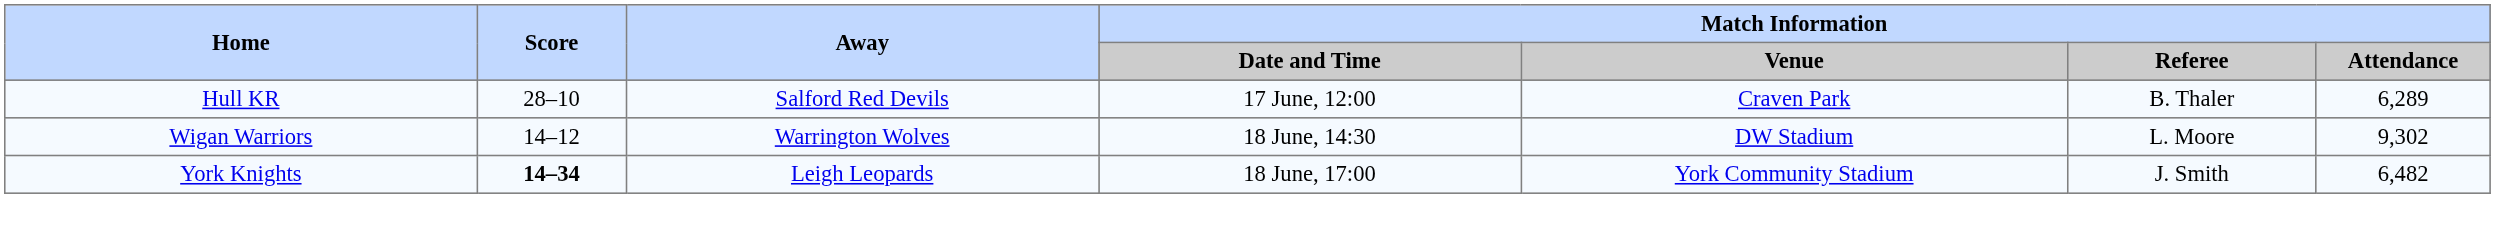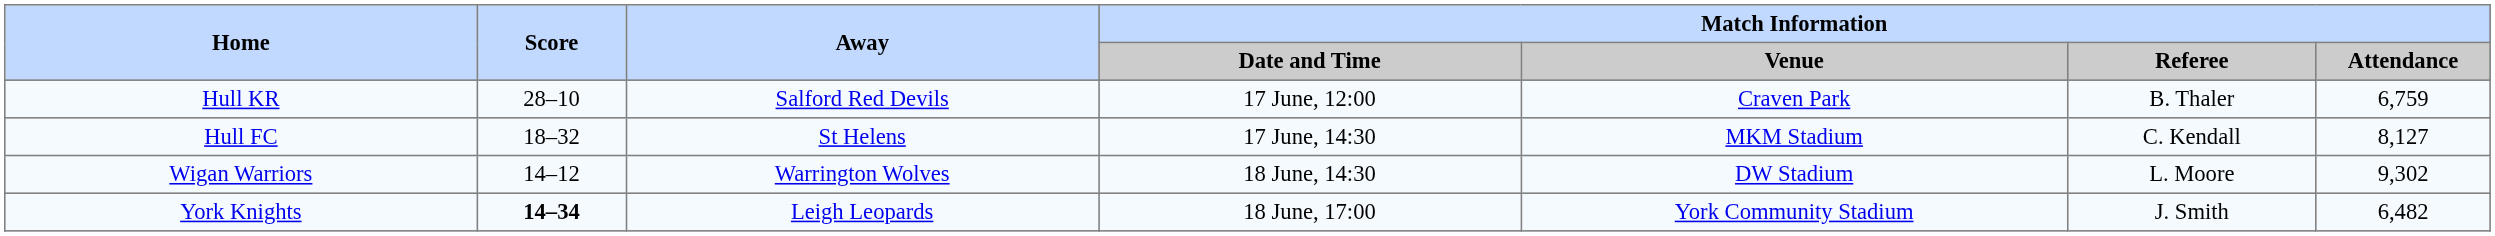Hull KR | Match Information / Attendance: 6,289 -> 6,759
+ row: Hull FC | 18–32 | St Helens | 17 June, 14:30 | MKM Stadium | C. Kendall | 8,127
